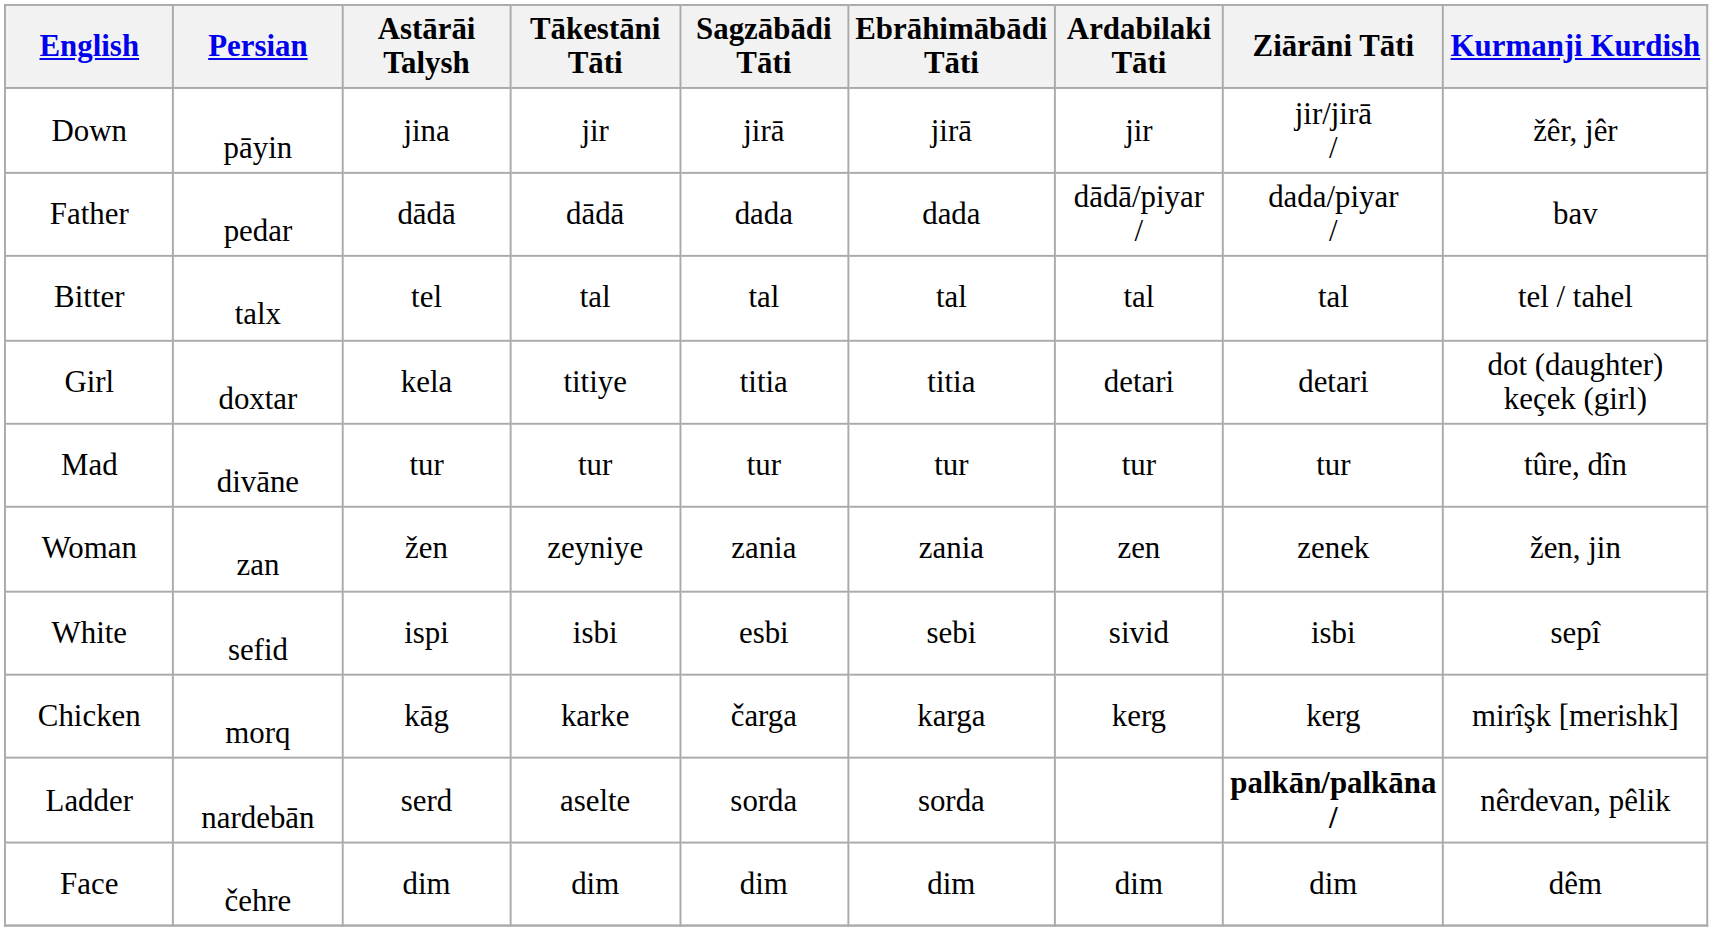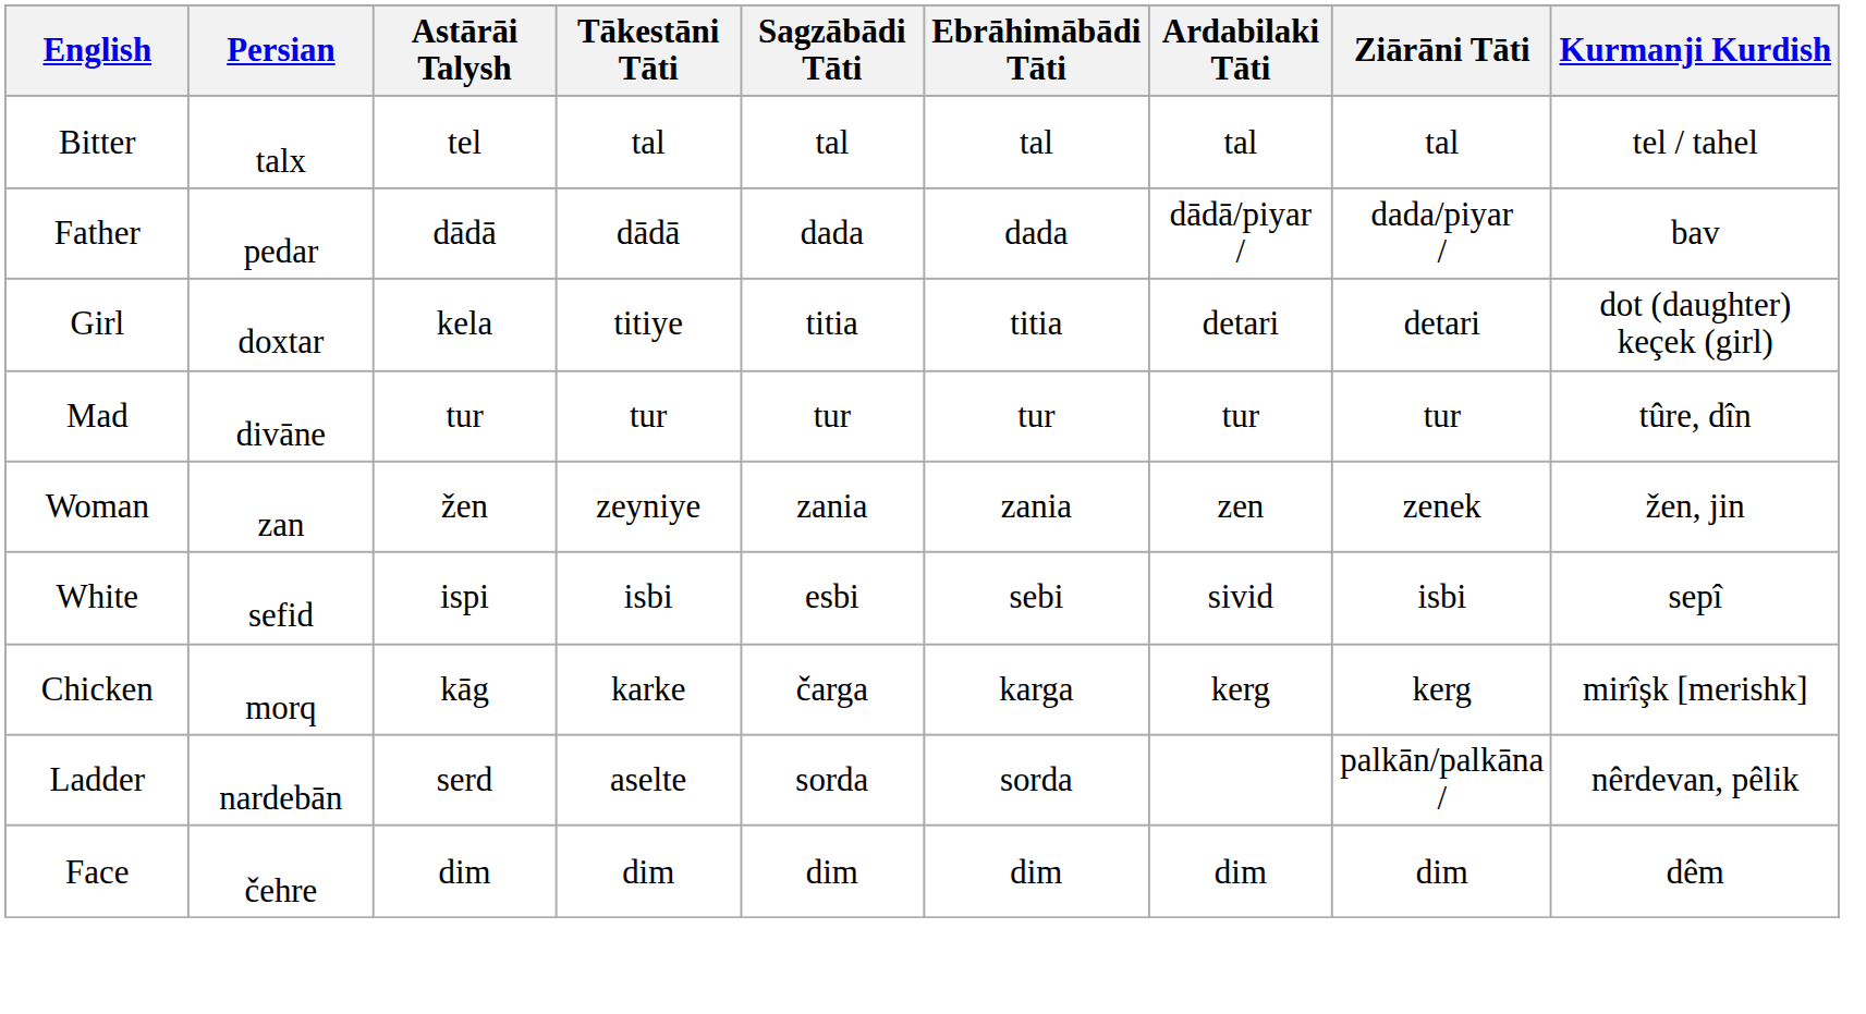- row: Down | pāyin | jina | jir | jirā | jirā | jir | jir/jirā / | žêr, jêr
rows swapped: Father <-> Bitter
Ladder | Ziārāni Tāti: bold -> normal
